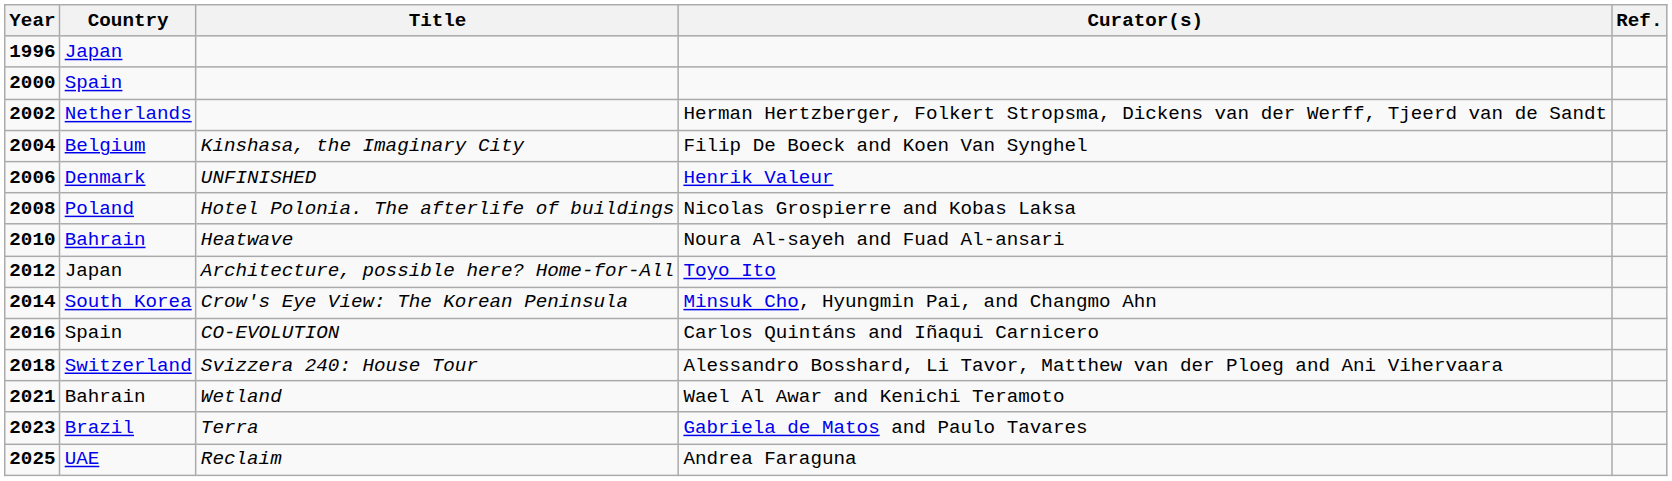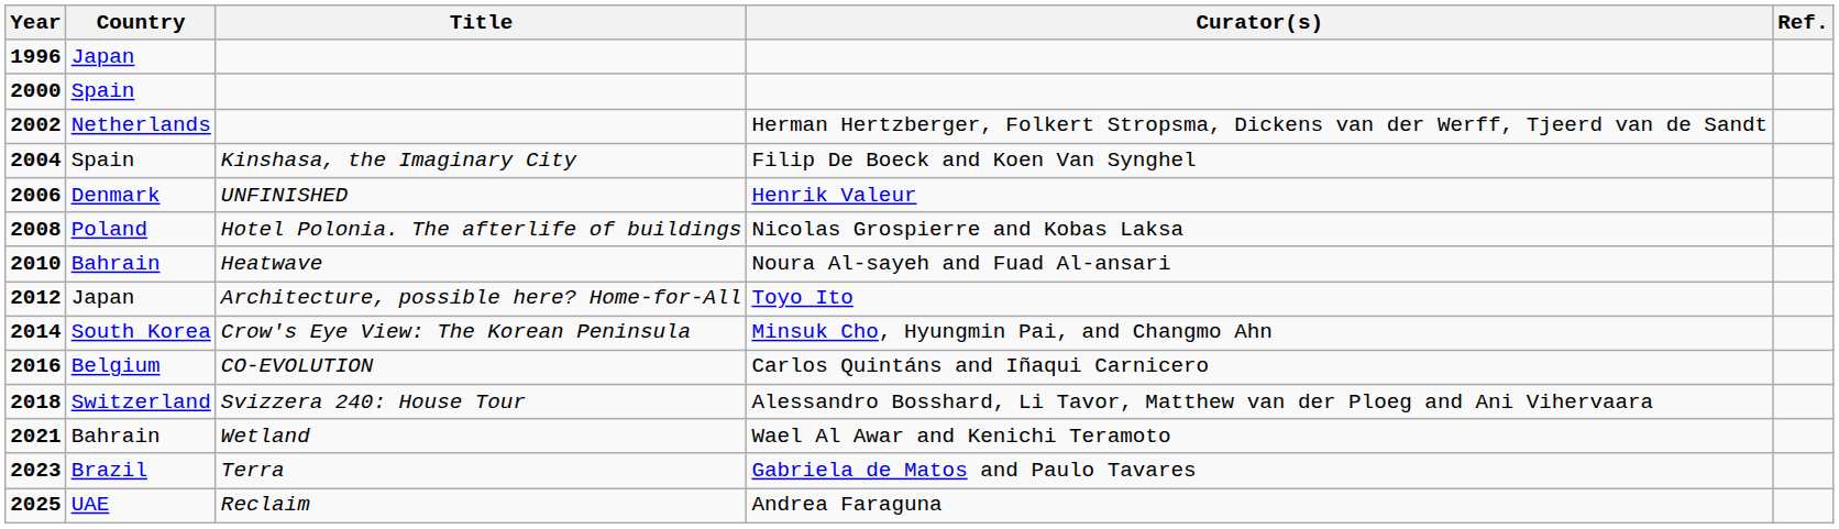Filip De Boeck and Koen Van Synghel | Country: Belgium -> Spain
Carlos Quintáns and Iñaqui Carnicero | Country: Spain -> Belgium
